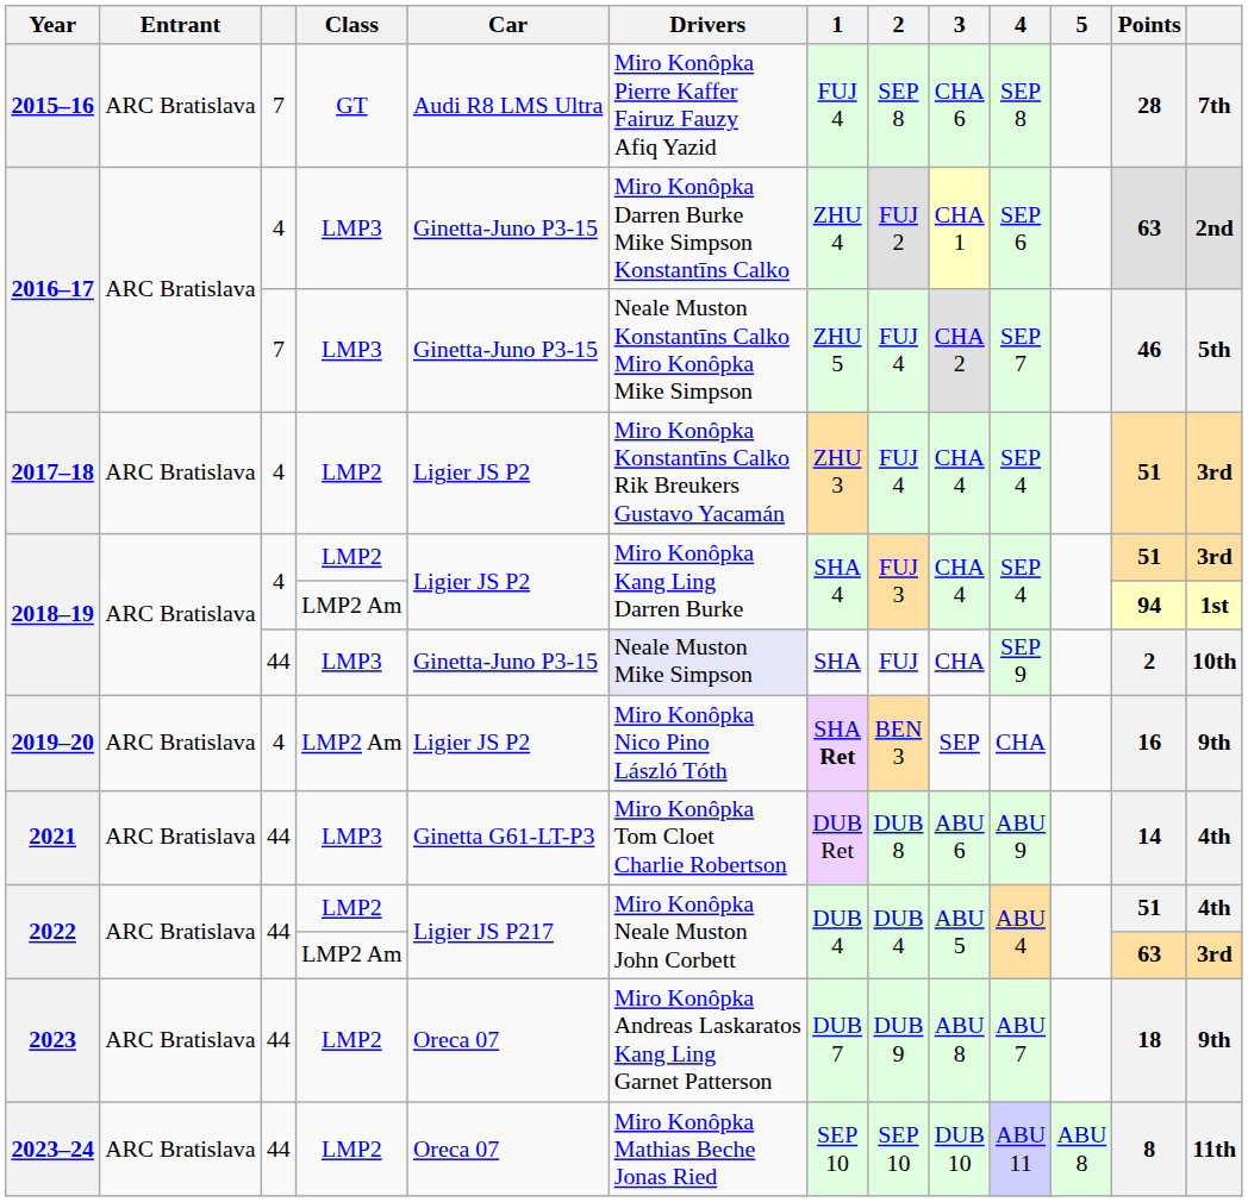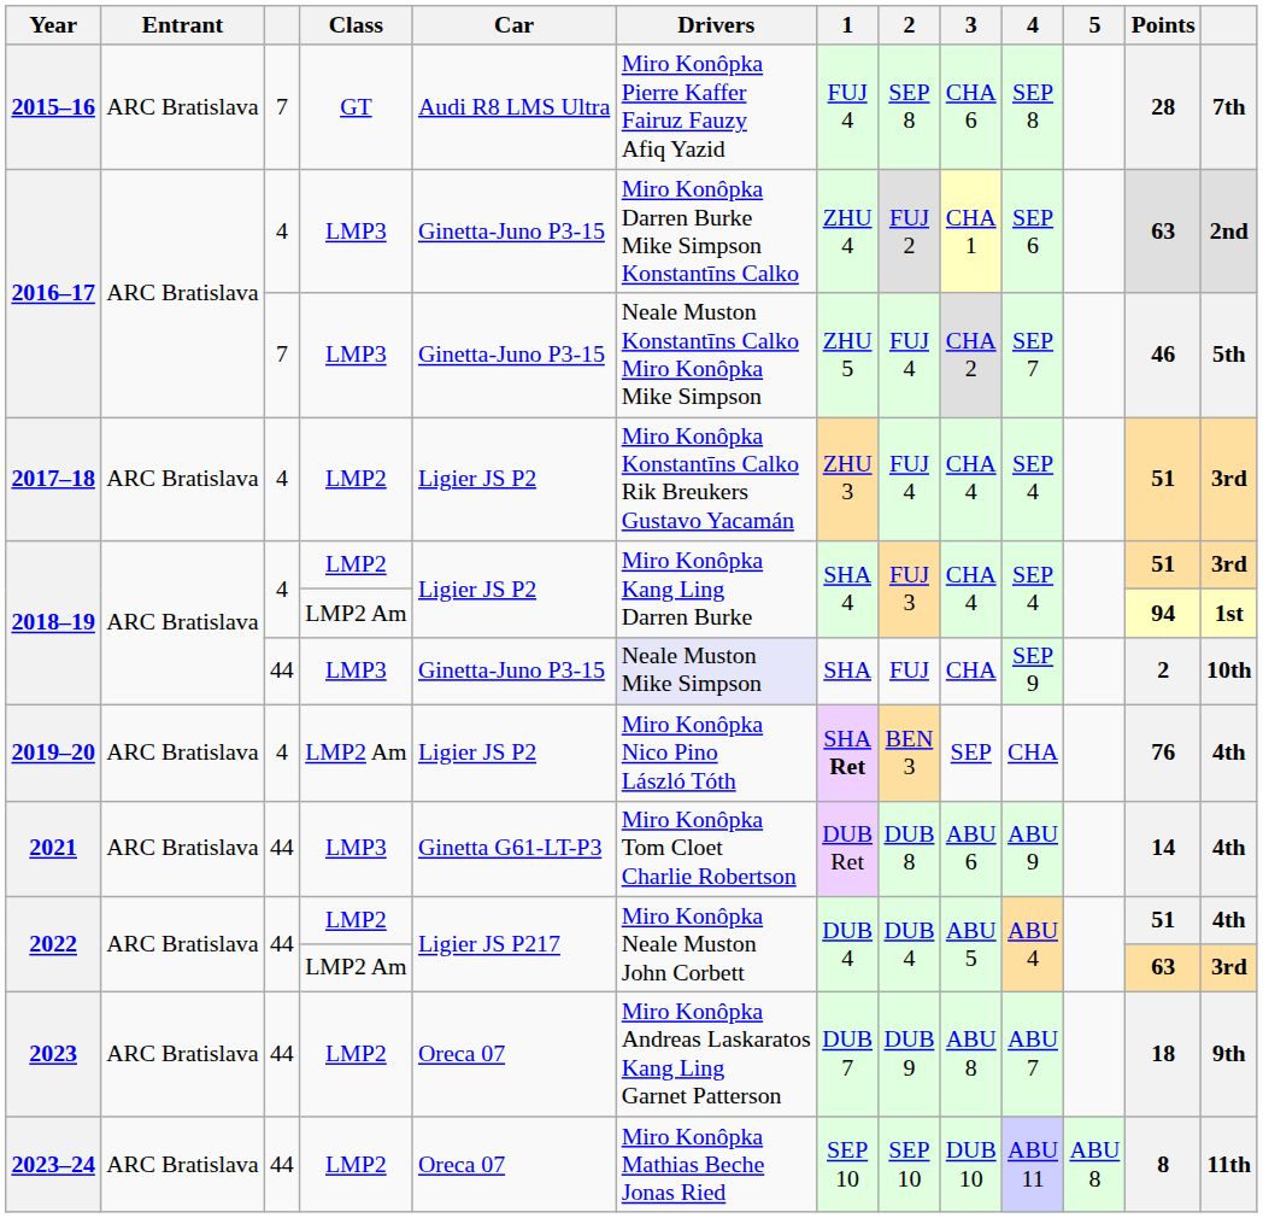2019–20 | Points: 16 -> 76
2019–20 | column 13: 9th -> 4th
